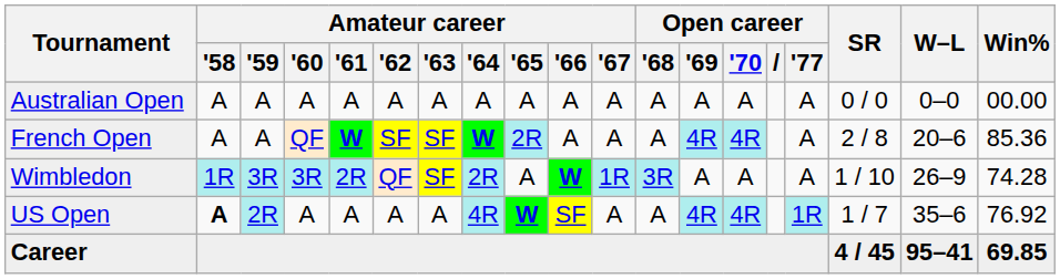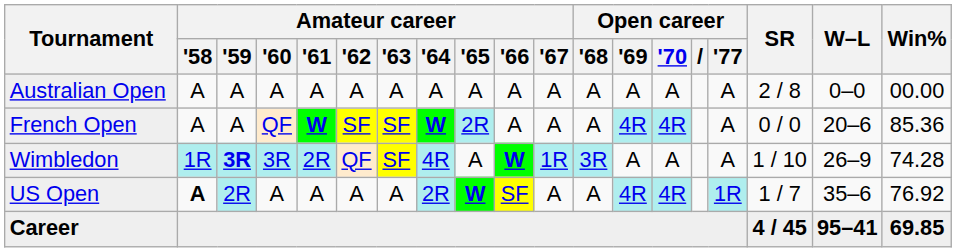Australian Open | SR: 0 / 0 -> 2 / 8
French Open | SR: 2 / 8 -> 0 / 0
Wimbledon | Amateur career / '59: normal -> bold
Wimbledon | Amateur career / '64: 2R -> 4R
US Open | Amateur career / '64: 4R -> 2R
